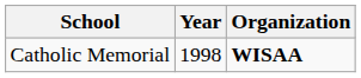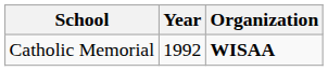Catholic Memorial | Year: 1998 -> 1992
